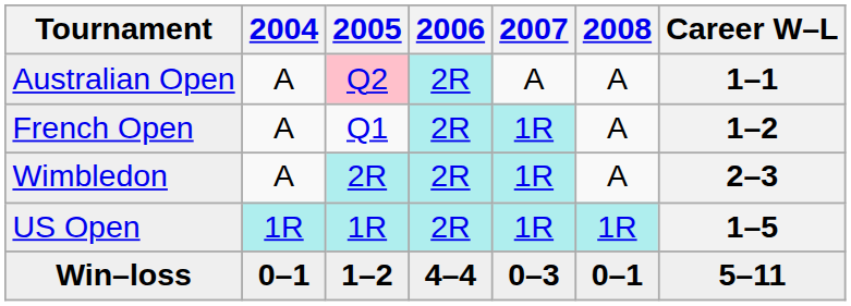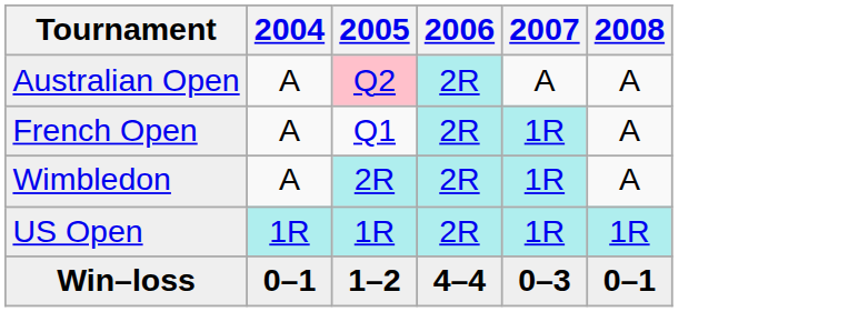- column: Career W–L | 1–1 | 1–2 | 2–3 | 1–5 | 5–11
